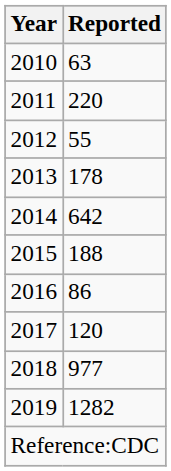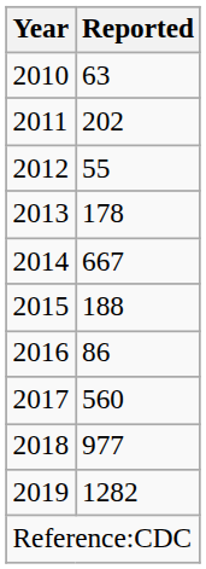2011 | Reported: 220 -> 202
2014 | Reported: 642 -> 667
2017 | Reported: 120 -> 560
